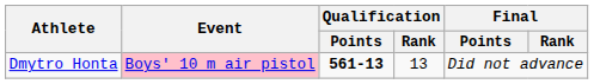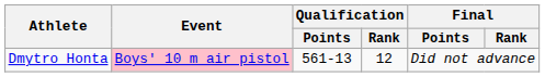Dmytro Honta | Qualification / Points: bold -> normal
Dmytro Honta | Qualification / Rank: 13 -> 12
